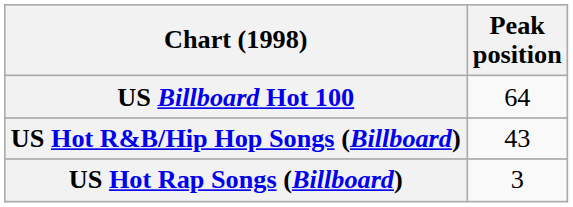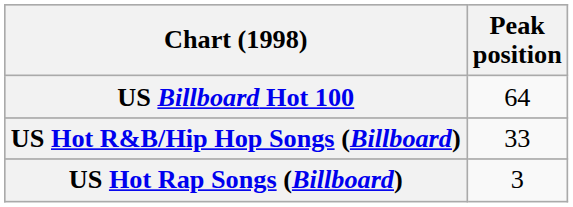US Hot R&B/Hip Hop Songs (Billboard) | Peak position: 43 -> 33
